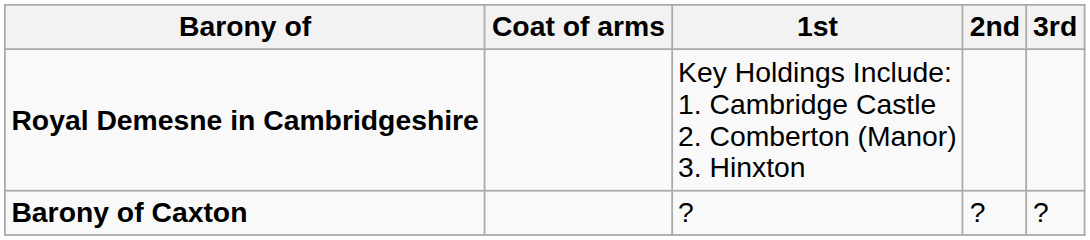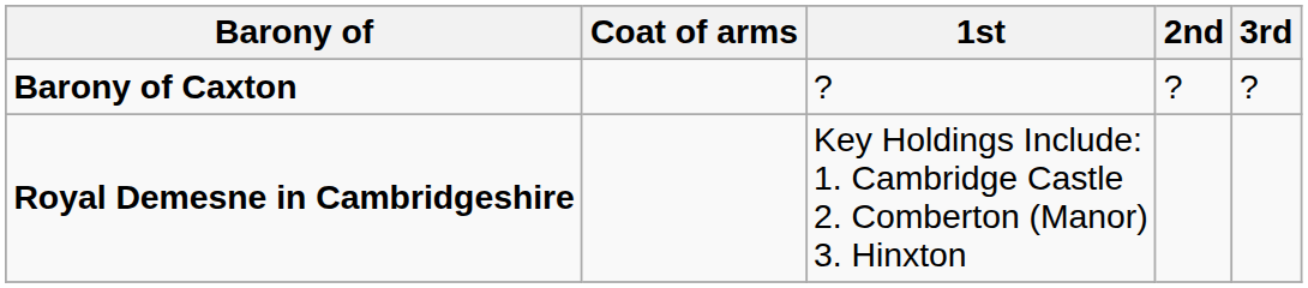rows swapped: Royal Demesne in Cambridgeshire <-> Barony of Caxton
